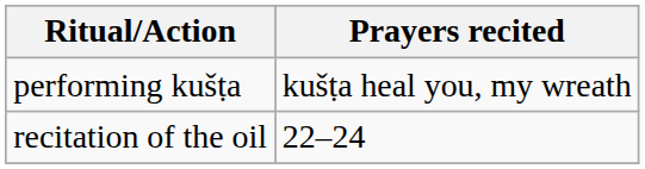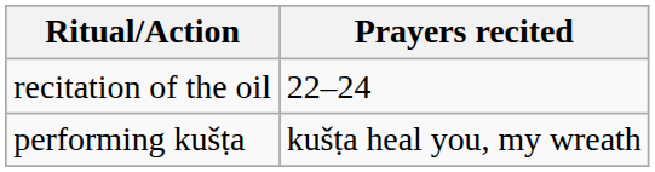rows swapped: recitation of the oil <-> performing kušṭa
